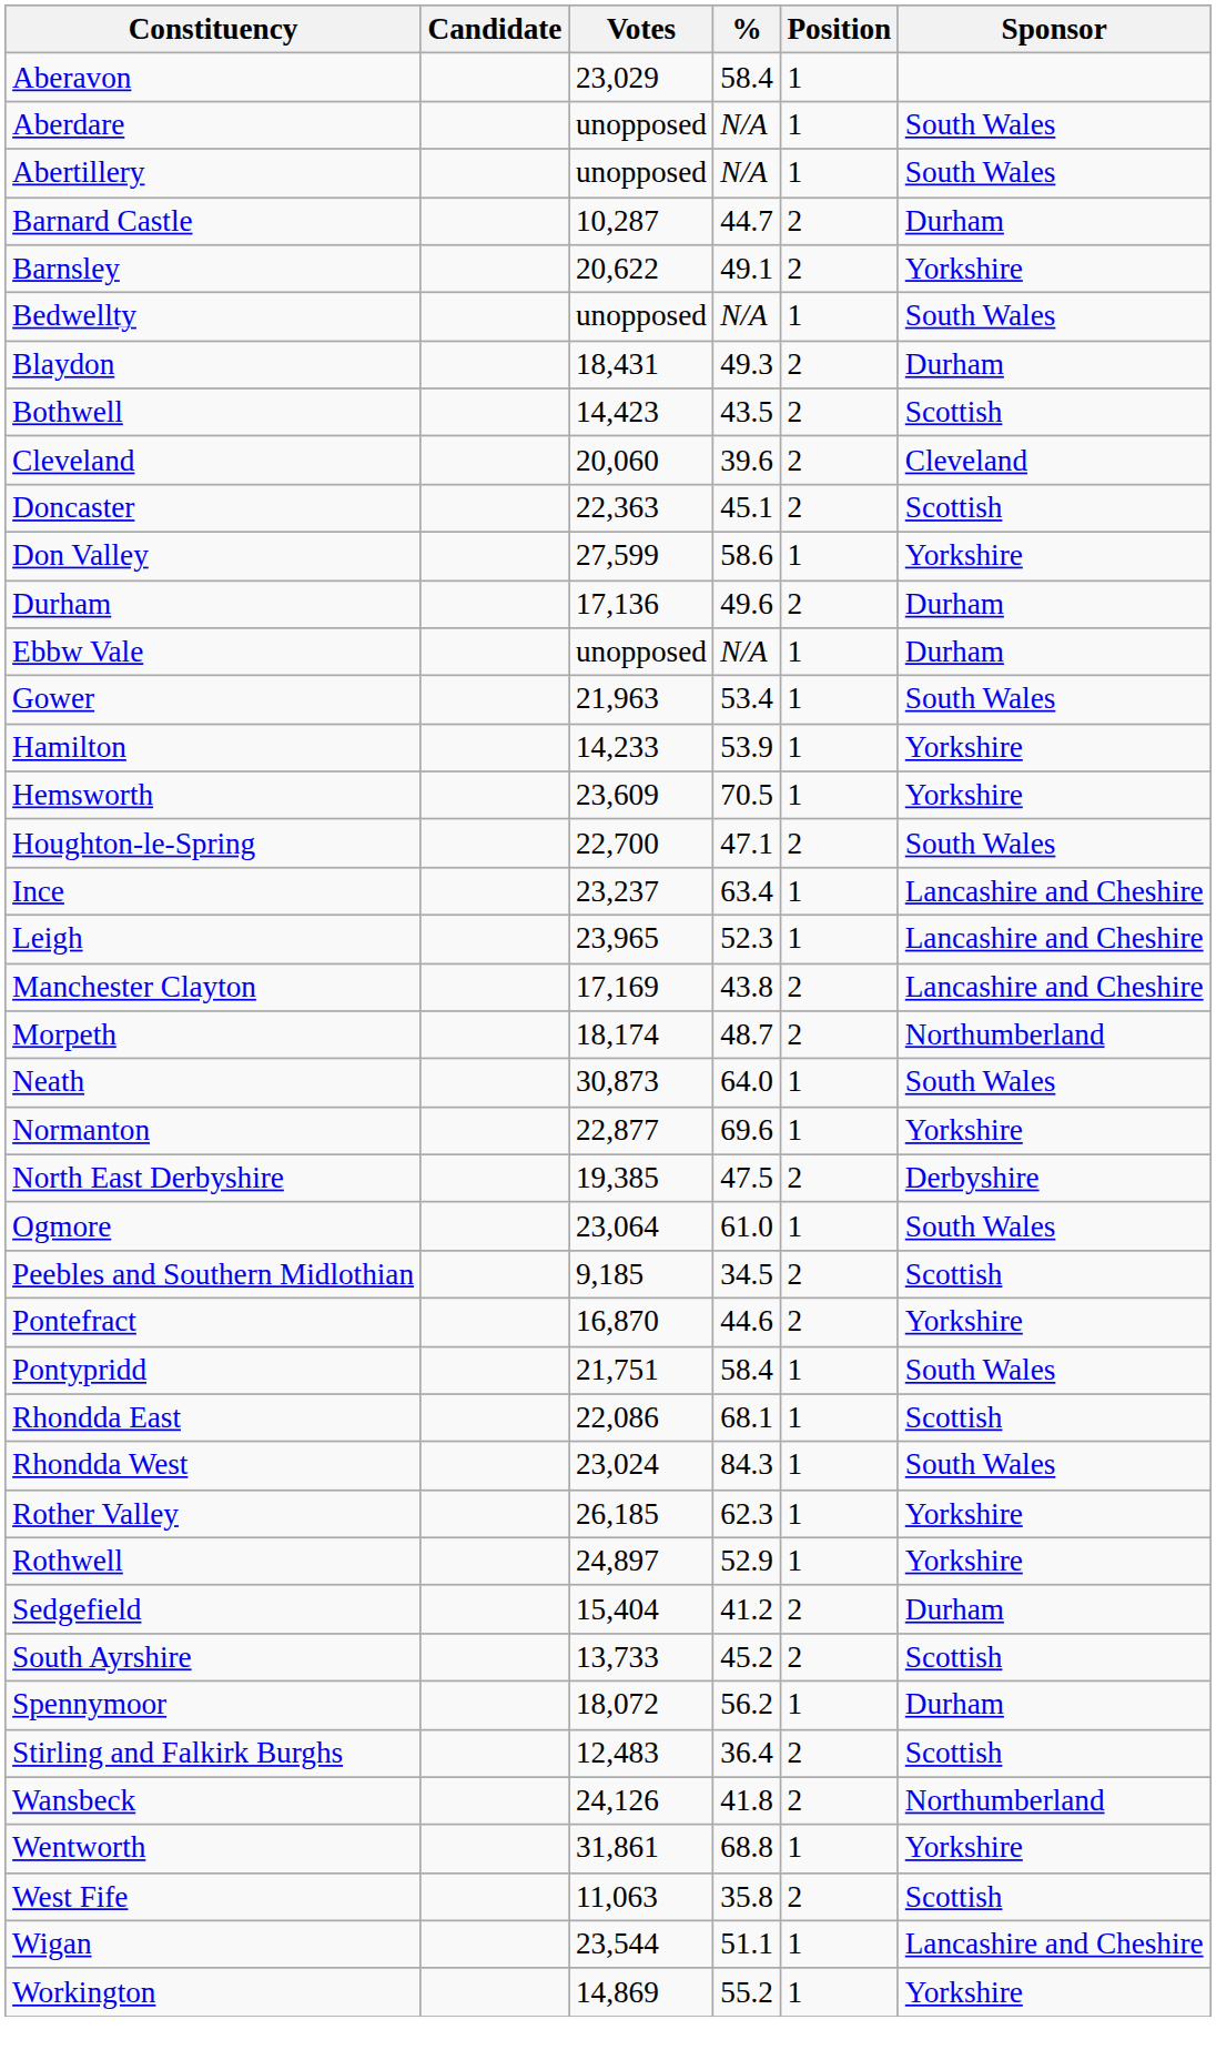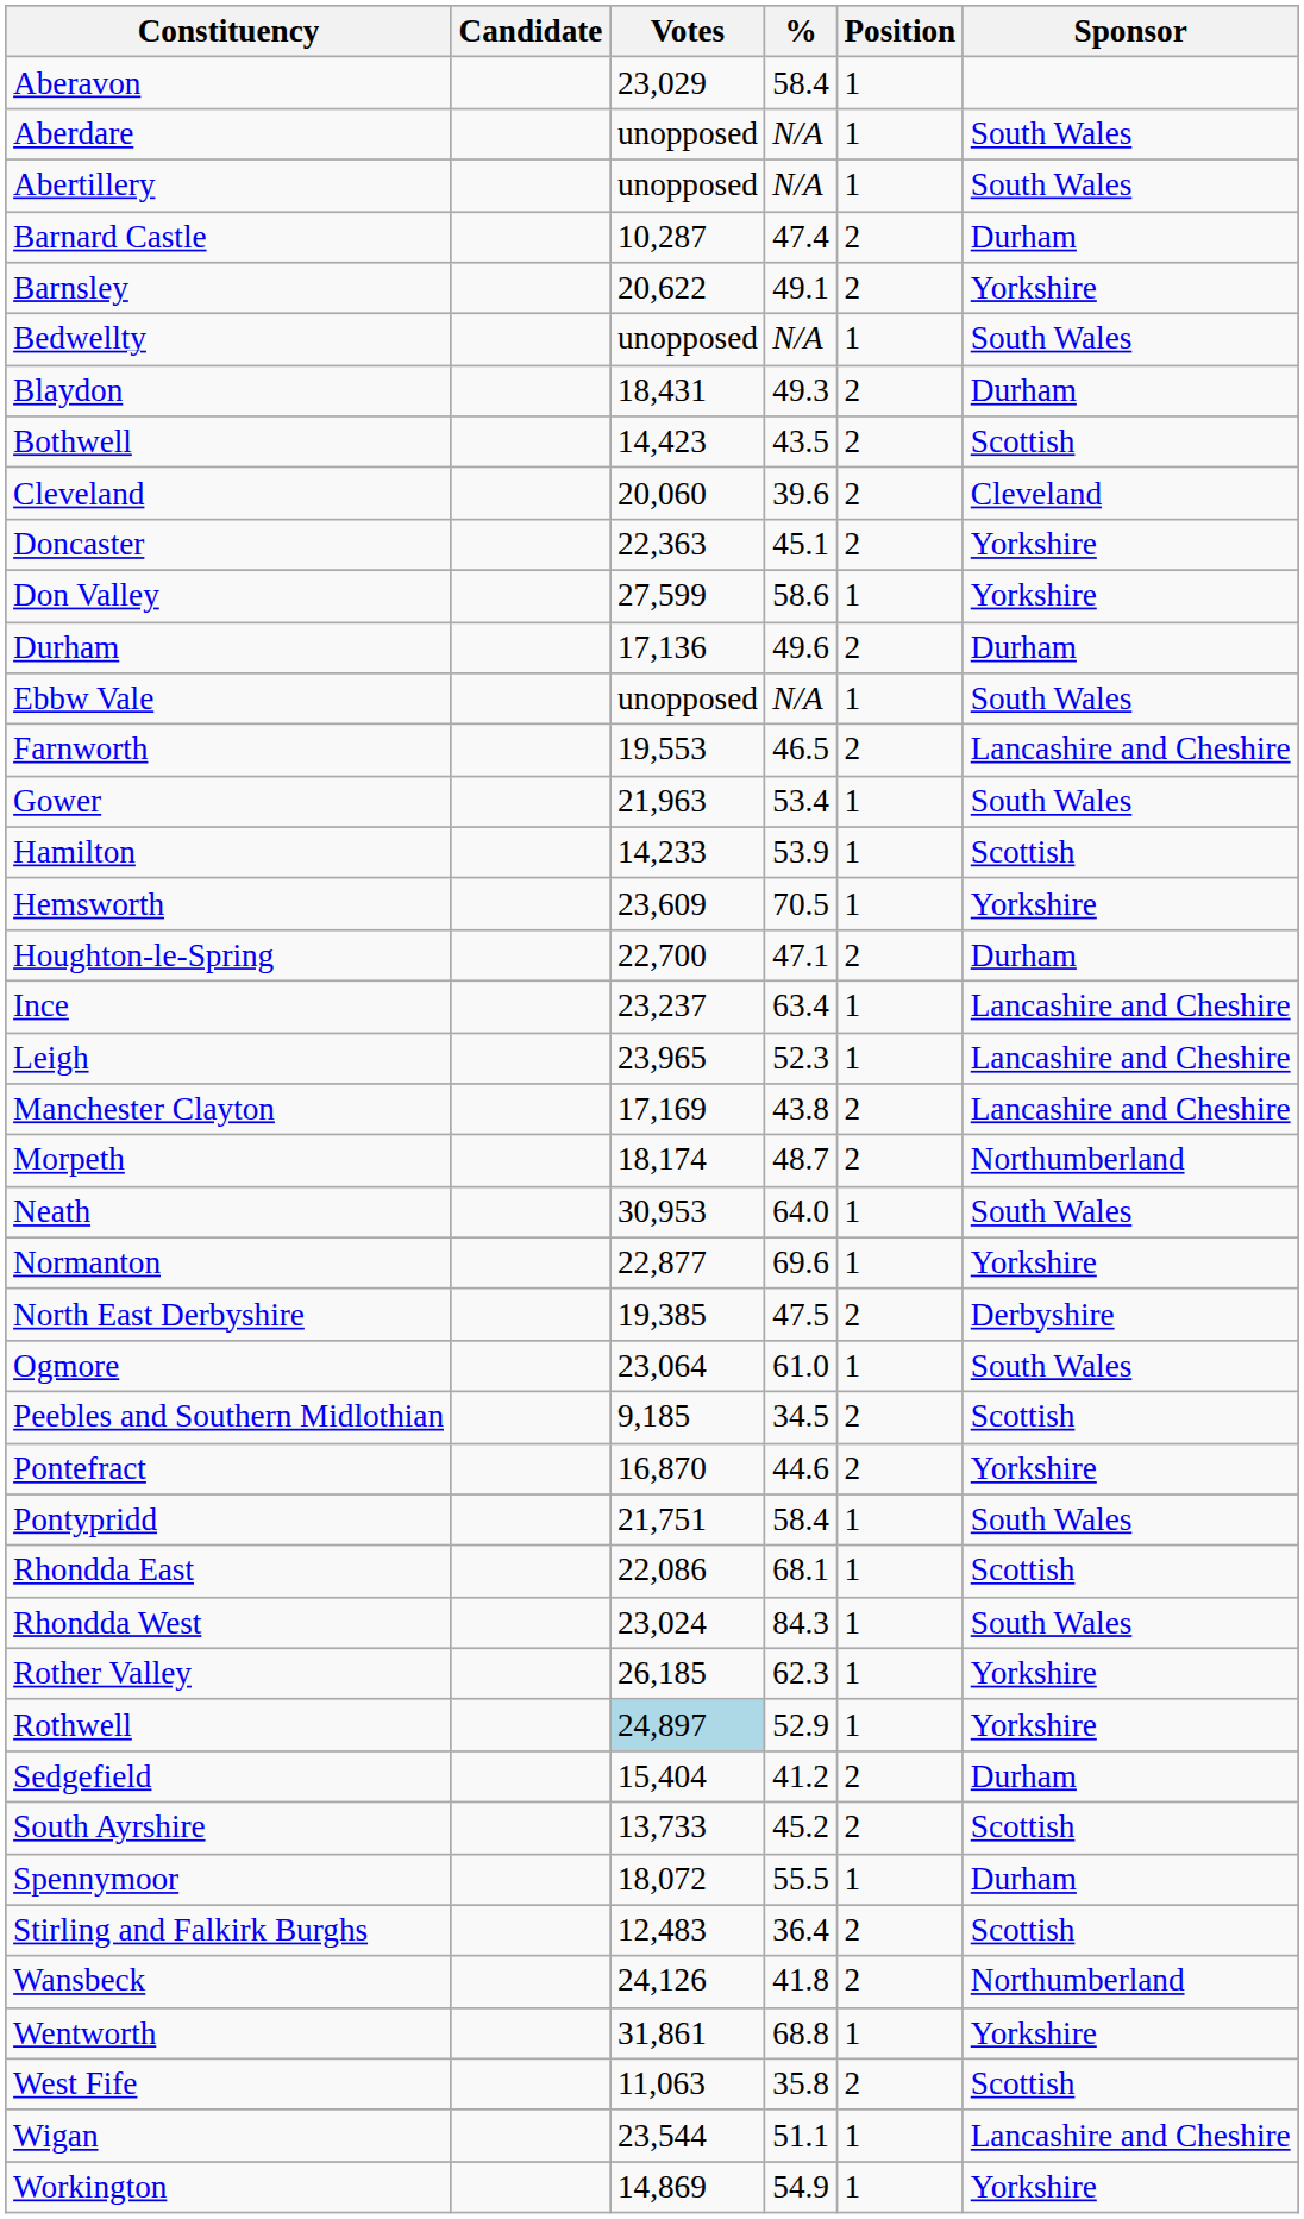Barnard Castle | %: 44.7 -> 47.4
Doncaster | Sponsor: Scottish -> Yorkshire
Ebbw Vale | Sponsor: Durham -> South Wales
+ row: Farnworth | 19,553 | 46.5 | 2 | Lancashire and Cheshire
Hamilton | Sponsor: Yorkshire -> Scottish
Houghton-le-Spring | Sponsor: South Wales -> Durham
Neath | Votes: 30,873 -> 30,953
Rothwell | Votes: no background -> lightblue background
Spennymoor | %: 56.2 -> 55.5
Workington | %: 55.2 -> 54.9
